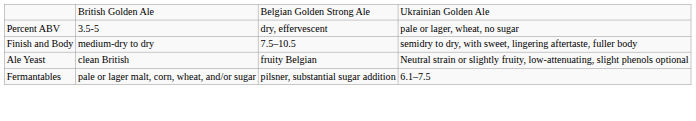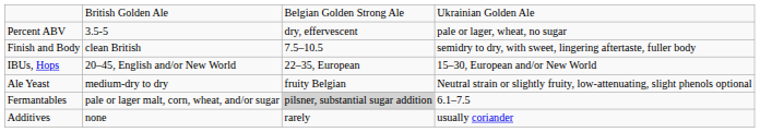Finish and Body | column 2: medium-dry to dry -> clean British
+ row: IBUs, Hops | 20–45, English and/or New World | 22–35, European | 15–30, European and/or New World
Ale Yeast | column 2: clean British -> medium-dry to dry
Fermantables | column 3: no background -> lightgrey background
+ row: Additives | none | rarely | usually coriander
